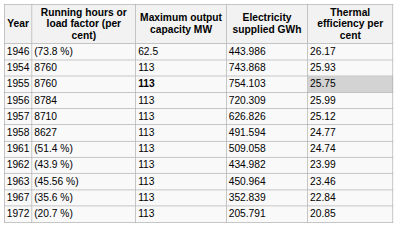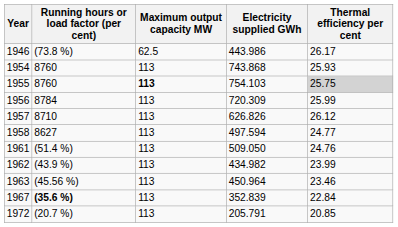1957 | Thermal efficiency per cent: 25.12 -> 26.12
1958 | Electricity supplied GWh: 491.594 -> 497.594
1961 | Electricity supplied GWh: 509.058 -> 509.050
1961 | Thermal efficiency per cent: 24.74 -> 24.76
1967 | Running hours or load factor (per cent): normal -> bold
